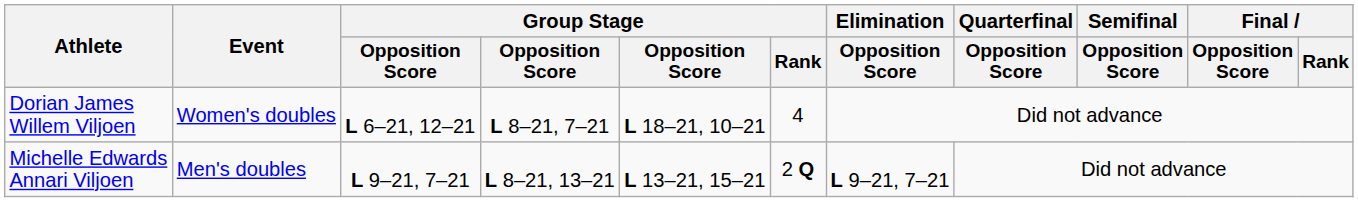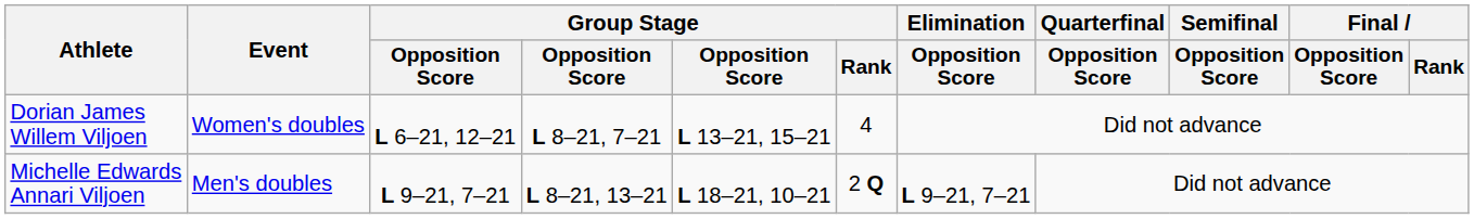Dorian James Willem Viljoen | column 5: L 18–21, 10–21 -> L 13–21, 15–21
Michelle Edwards Annari Viljoen | column 5: L 13–21, 15–21 -> L 18–21, 10–21
